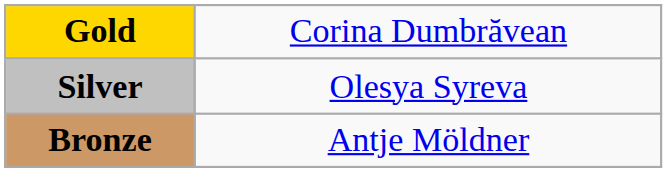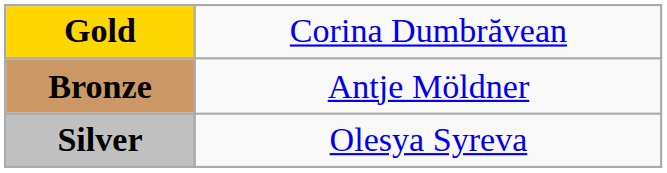rows swapped: Silver <-> Bronze
